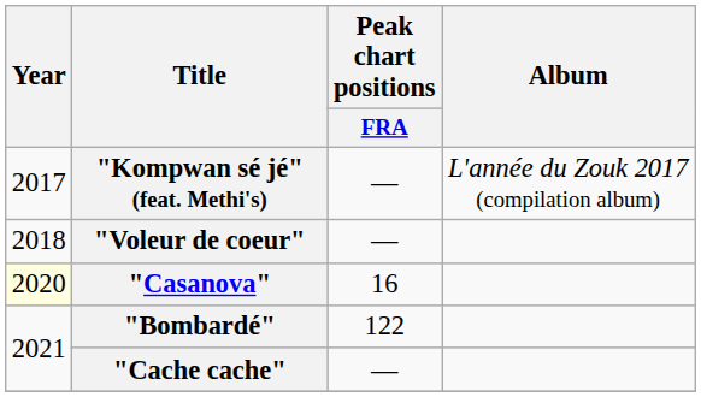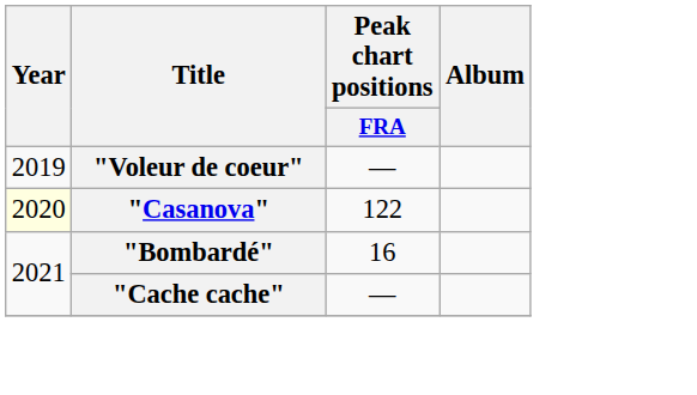- row: 2017 | "Kompwan sé jé" (feat. Methi's) | — | L'année du Zouk 2017 (compilation album)
"Voleur de coeur" | Year: 2018 -> 2019
"Casanova" | Peak chart positions / FRA: 16 -> 122
"Bombardé" | Peak chart positions / FRA: 122 -> 16
